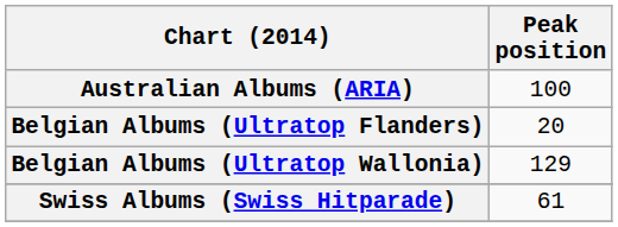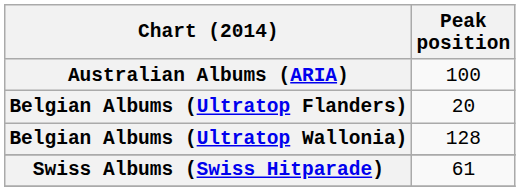Belgian Albums (Ultratop Wallonia) | Peak position: 129 -> 128
